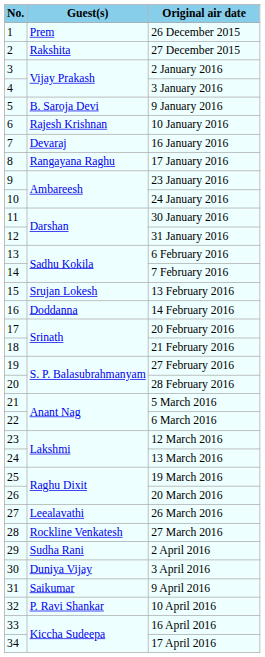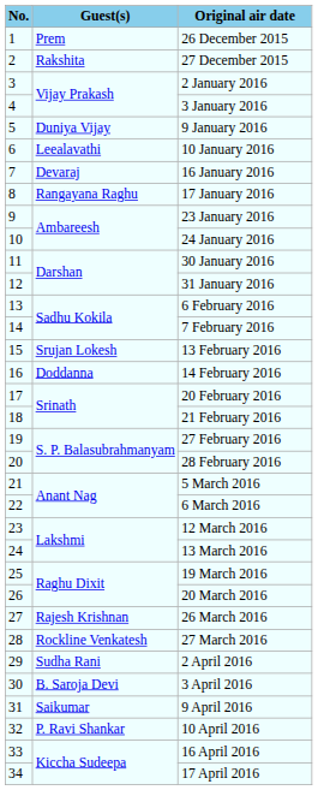9 January 2016 | Guest(s): B. Saroja Devi -> Duniya Vijay
10 January 2016 | Guest(s): Rajesh Krishnan -> Leealavathi
26 March 2016 | Guest(s): Leealavathi -> Rajesh Krishnan
3 April 2016 | Guest(s): Duniya Vijay -> B. Saroja Devi
